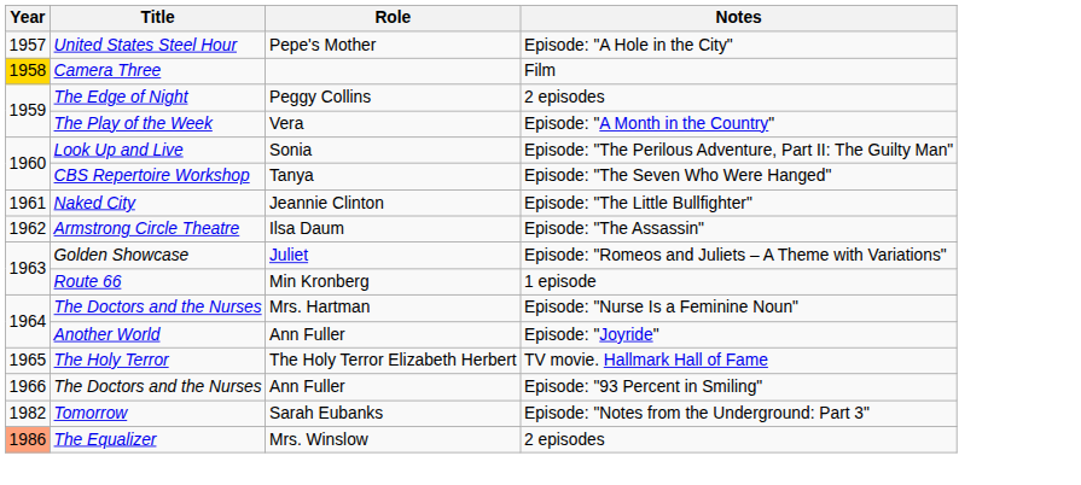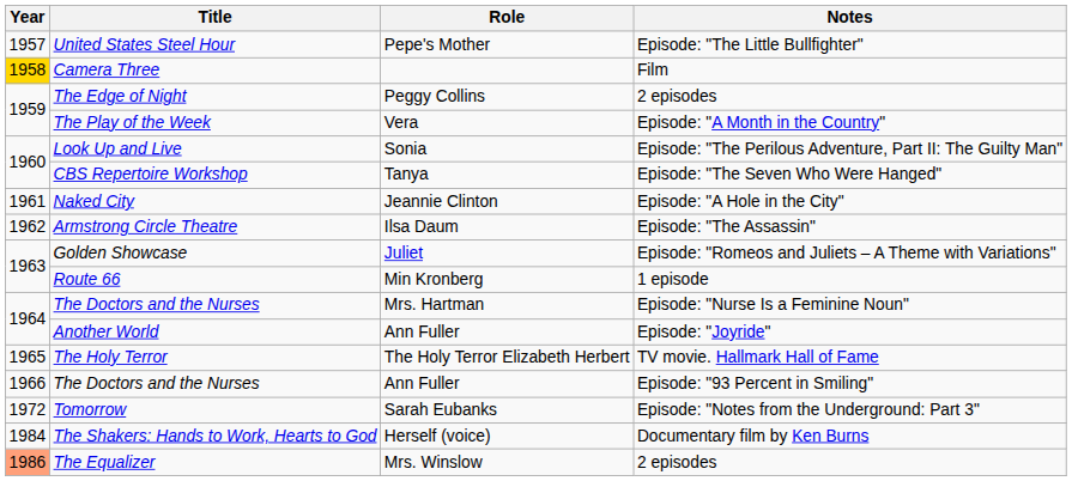United States Steel Hour | Notes: Episode: "A Hole in the City" -> Episode: "The Little Bullfighter"
Naked City | Notes: Episode: "The Little Bullfighter" -> Episode: "A Hole in the City"
Tomorrow | Year: 1982 -> 1972
+ row: 1984 | The Shakers: Hands to Work, Hearts to God | Herself (voice) | Documentary film by Ken Burns
